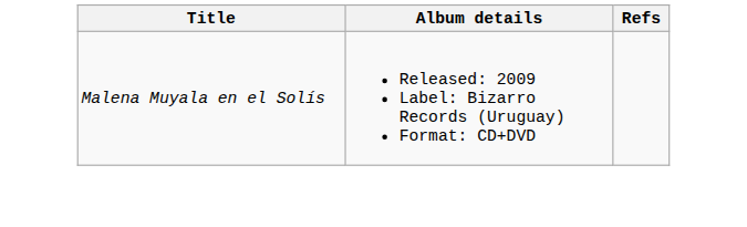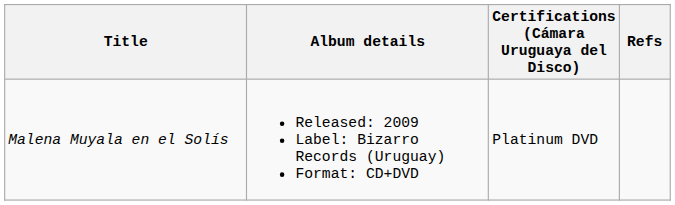+ column: Certifications (Cámara Uruguaya del Disco) | Platinum DVD
